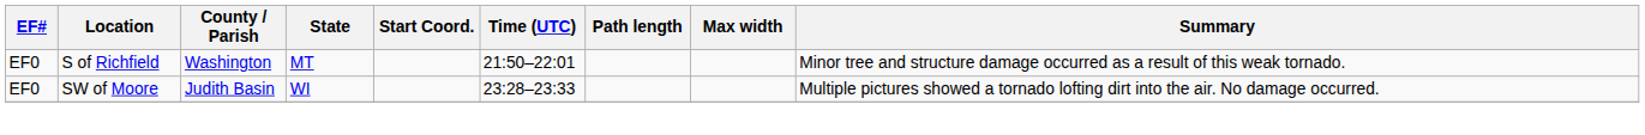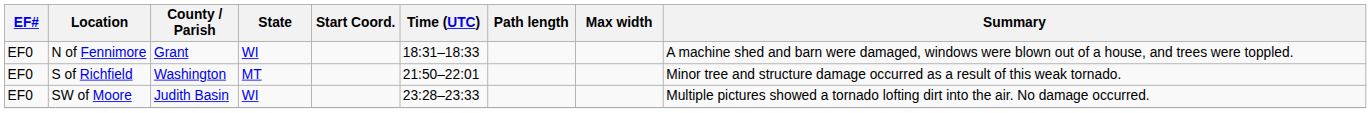+ row: EF0 | N of Fennimore | Grant | WI | 18:31–18:33 | A machine shed and barn were damaged, windows were blown out of a house, and trees were toppled.
